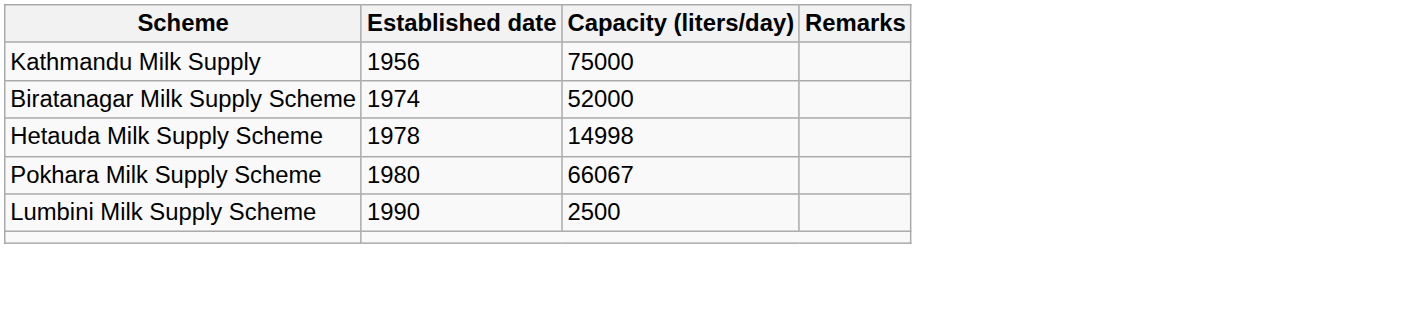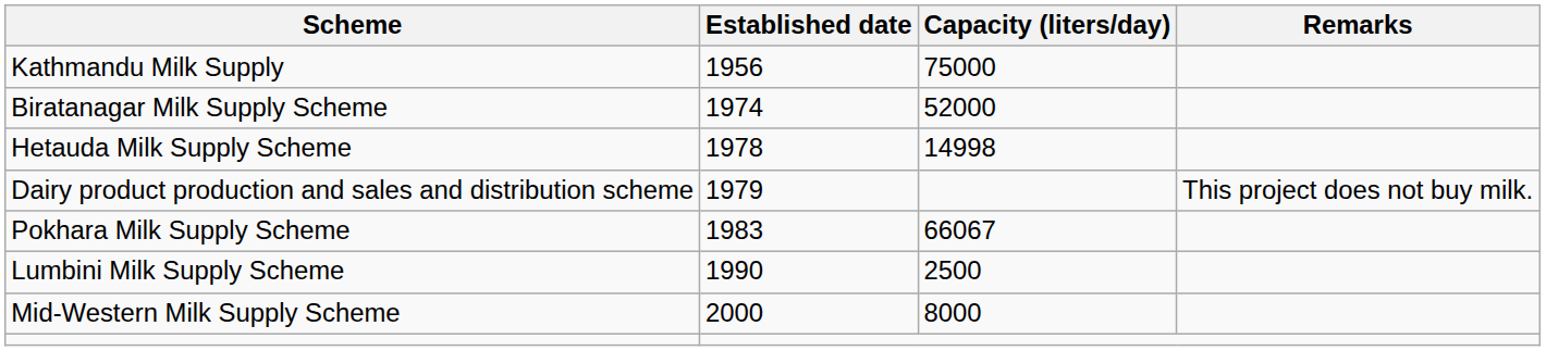+ row: Dairy product production and sales and distribution scheme | 1979 | This project does not buy milk.
Pokhara Milk Supply Scheme | Established date: 1980 -> 1983
+ row: Mid-Western Milk Supply Scheme | 2000 | 8000
